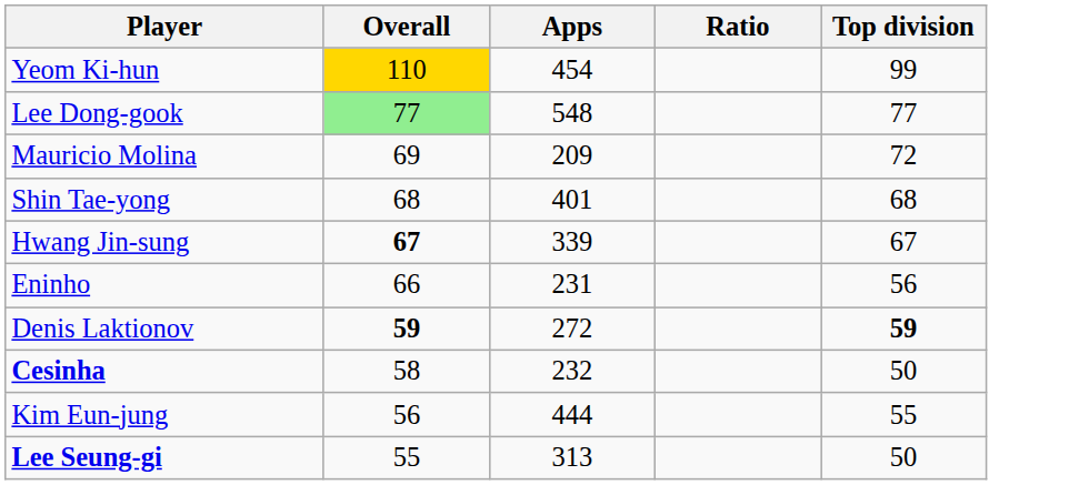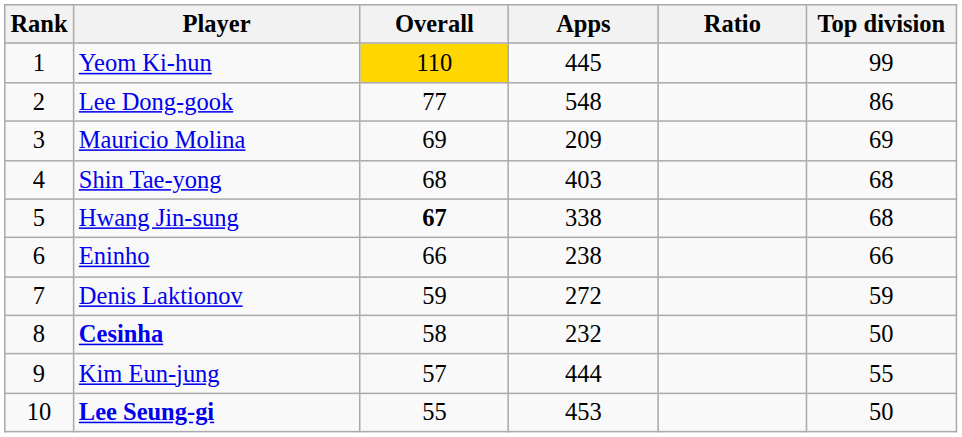+ column: Rank | 1 | 2 | 3 | 4 | 5 | 6 | 7 | 8 | 9 | 10
Yeom Ki-hun | Apps: 454 -> 445
Lee Dong-gook | Overall: lightgreen background -> no background
Lee Dong-gook | Top division: 77 -> 86
Mauricio Molina | Top division: 72 -> 69
Shin Tae-yong | Apps: 401 -> 403
Hwang Jin-sung | Apps: 339 -> 338
Hwang Jin-sung | Top division: 67 -> 68
Eninho | Apps: 231 -> 238
Eninho | Top division: 56 -> 66
Denis Laktionov | Overall: bold -> normal
Denis Laktionov | Top division: bold -> normal
Kim Eun-jung | Overall: 56 -> 57
Lee Seung-gi | Apps: 313 -> 453
